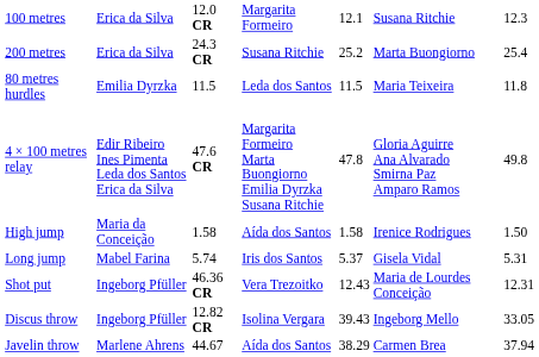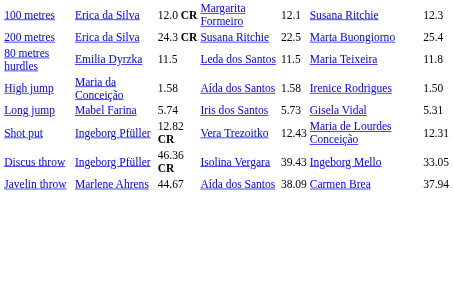200 metres | column 5: 25.2 -> 22.5
- row: 4 × 100 metres relay | Edir Ribeiro Ines Pimenta Leda dos Santos Erica da Silva | 47.6 CR | Margarita Formeiro Marta Buongiorno Emilia Dyrzka Susana Ritchie | 47.8 | Gloria Aguirre Ana Alvarado Smirna Paz Amparo Ramos | 49.8
Long jump | column 5: 5.37 -> 5.73
Shot put | column 3: 46.36 CR -> 12.82 CR
Discus throw | column 3: 12.82 CR -> 46.36 CR
Javelin throw | column 5: 38.29 -> 38.09
